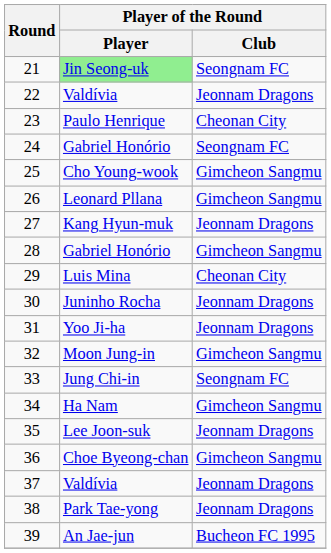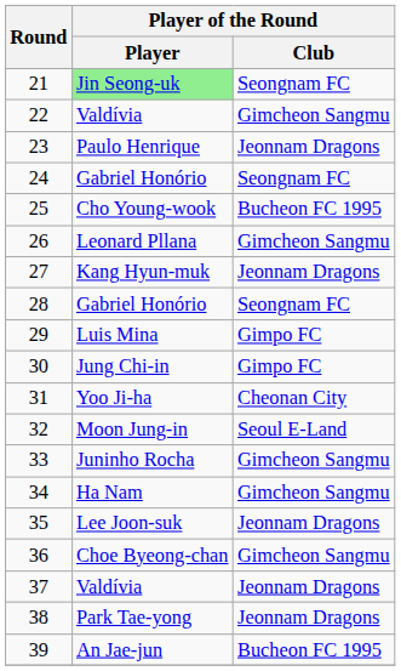22 | Player of the Round / Club: Jeonnam Dragons -> Gimcheon Sangmu
23 | Player of the Round / Club: Cheonan City -> Jeonnam Dragons
25 | Player of the Round / Club: Gimcheon Sangmu -> Bucheon FC 1995
28 | Player of the Round / Club: Gimcheon Sangmu -> Seongnam FC
29 | Player of the Round / Club: Cheonan City -> Gimpo FC
30 | Player of the Round / Player: Juninho Rocha -> Jung Chi-in
30 | Player of the Round / Club: Jeonnam Dragons -> Gimpo FC
31 | Player of the Round / Club: Jeonnam Dragons -> Cheonan City
32 | Player of the Round / Club: Gimcheon Sangmu -> Seoul E-Land
33 | Player of the Round / Player: Jung Chi-in -> Juninho Rocha
33 | Player of the Round / Club: Seongnam FC -> Gimcheon Sangmu
